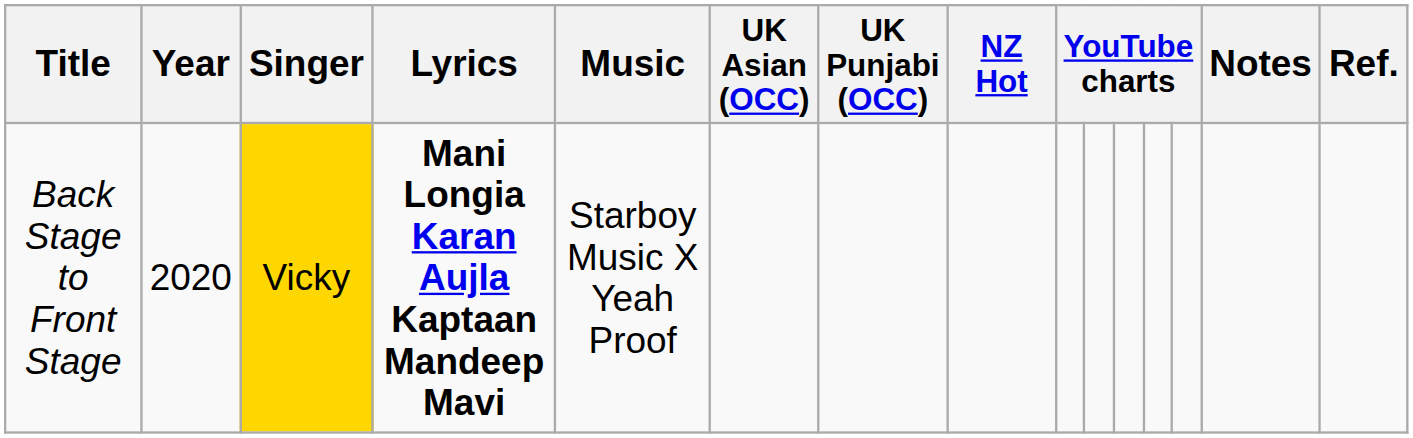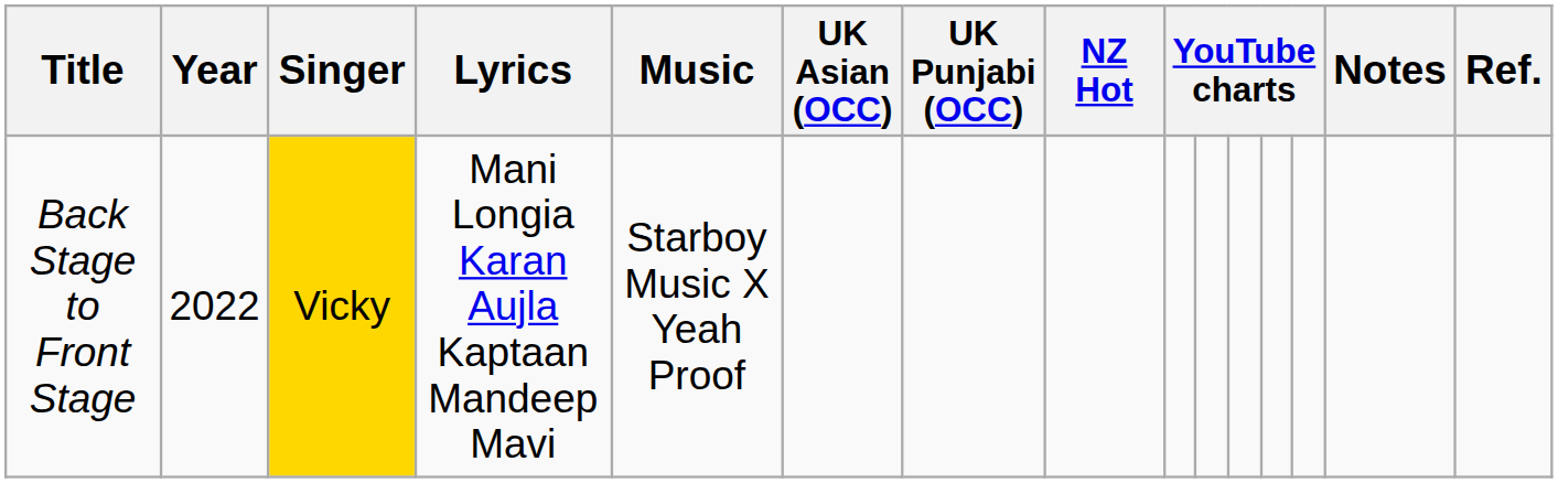Back Stage to Front Stage | Year: 2020 -> 2022
Back Stage to Front Stage | Lyrics: bold -> normal
